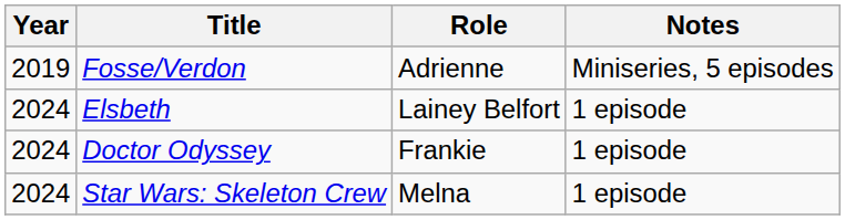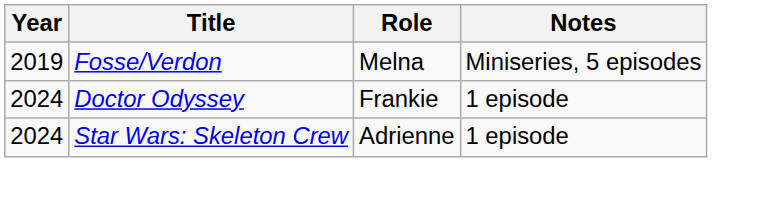Fosse/Verdon | Role: Adrienne -> Melna
- row: 2024 | Elsbeth | Lainey Belfort | 1 episode
Star Wars: Skeleton Crew | Role: Melna -> Adrienne
